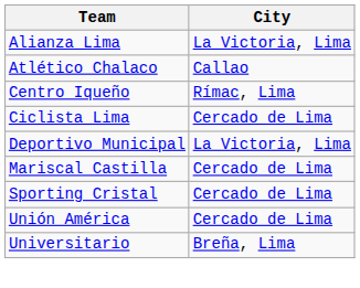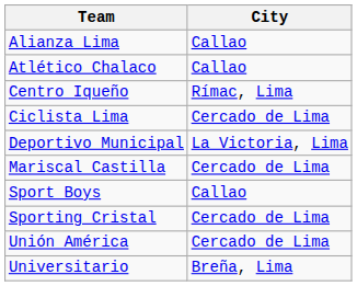Alianza Lima | City: La Victoria, Lima -> Callao
+ row: Sport Boys | Callao
